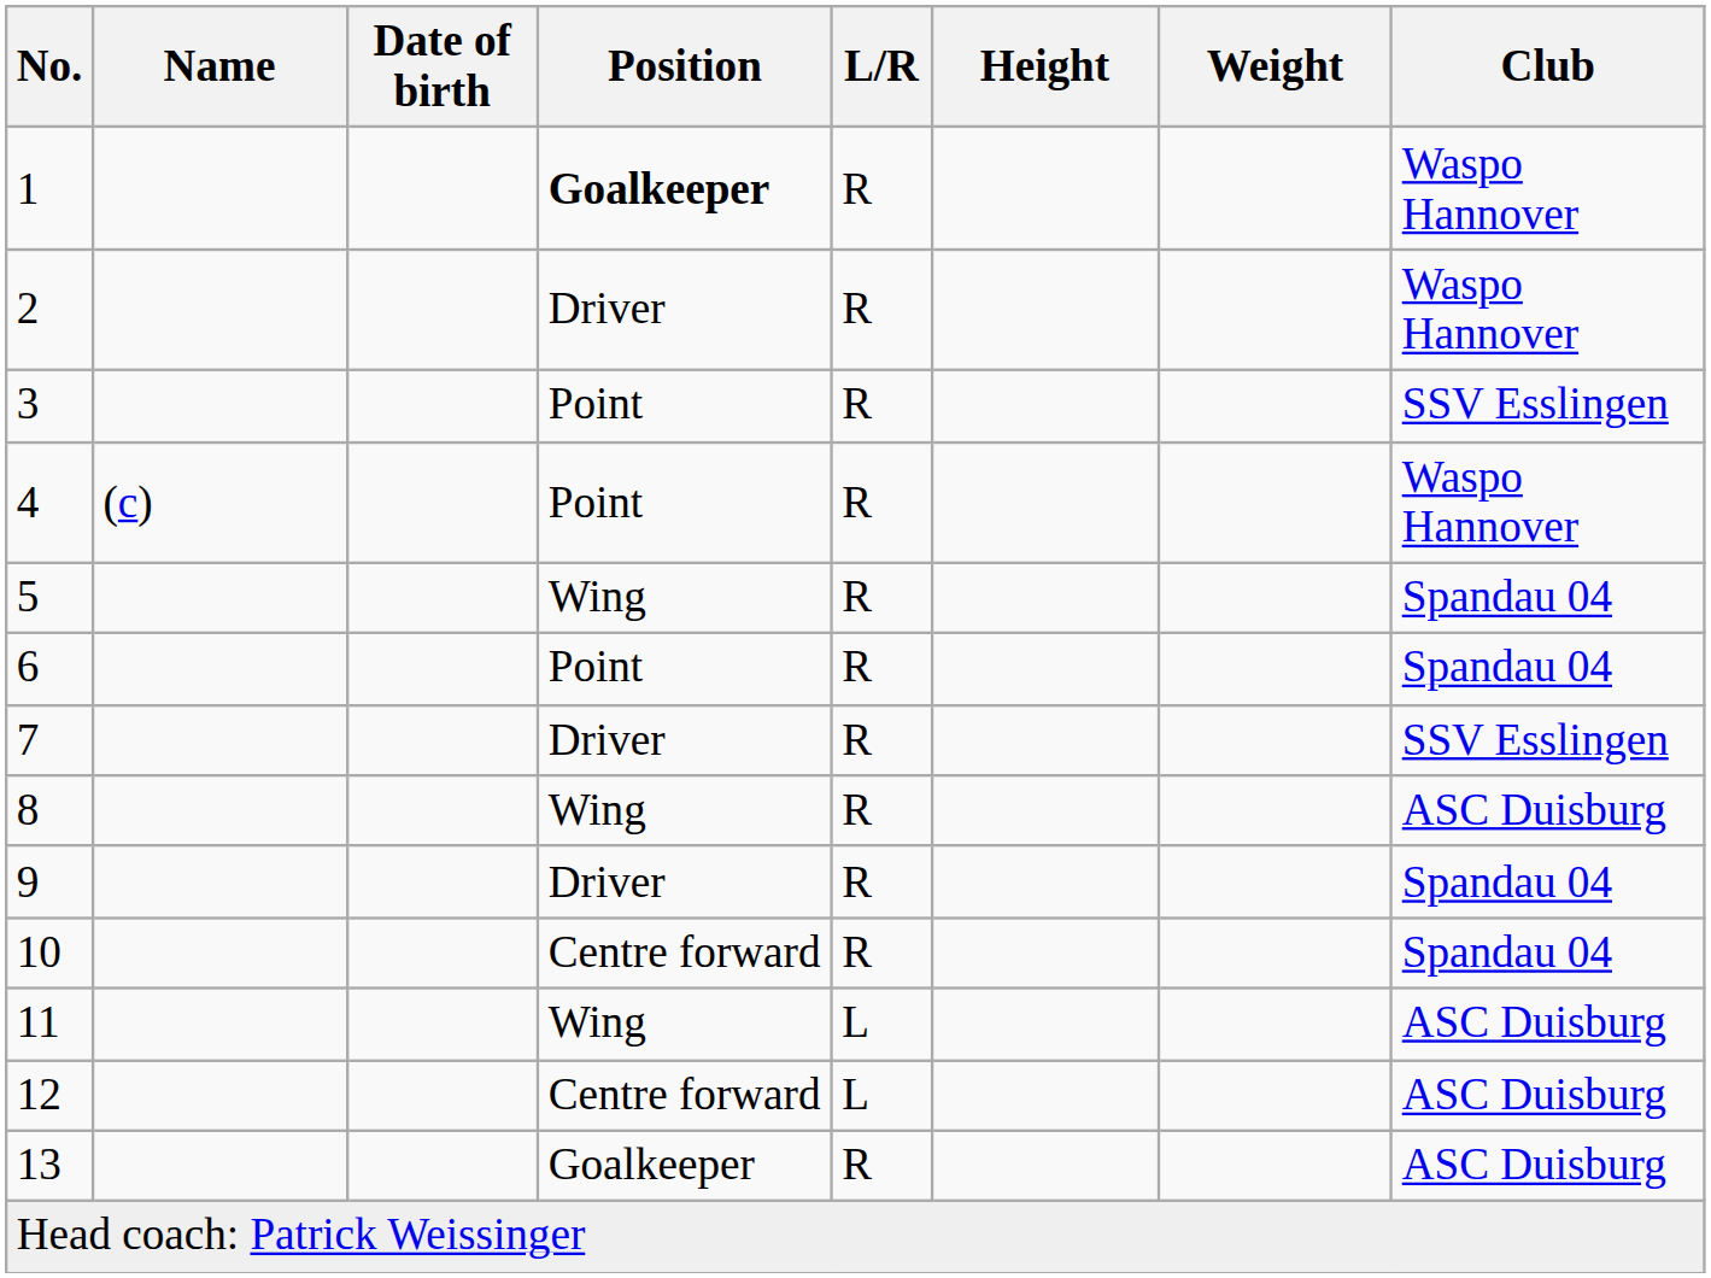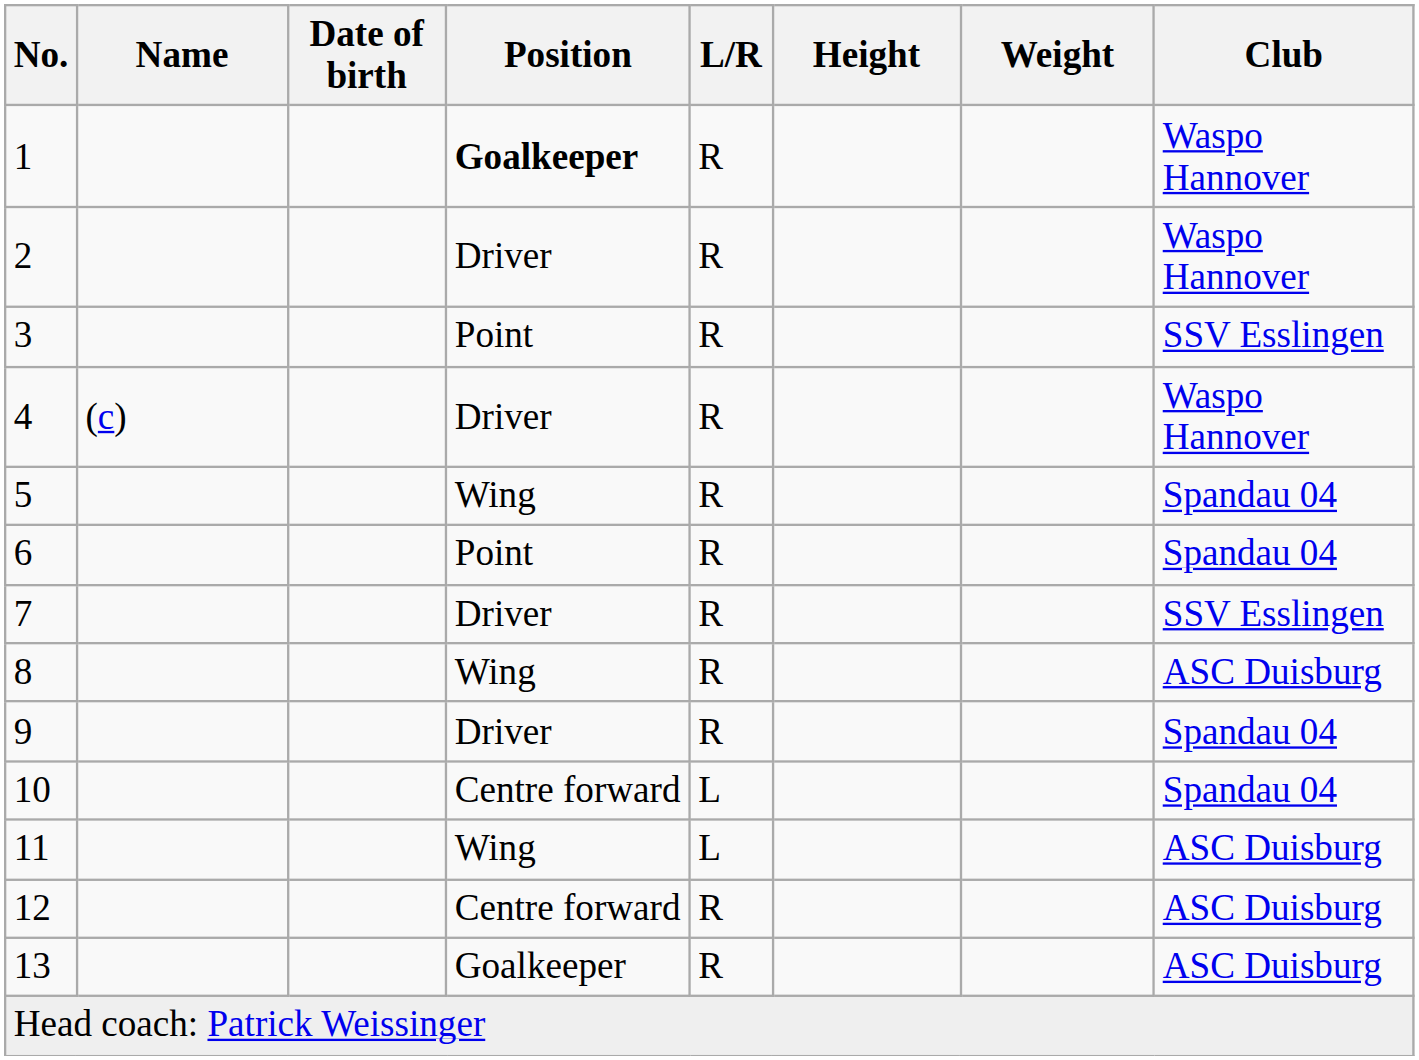4 | Position: Point -> Driver
10 | L/R: R -> L
12 | L/R: L -> R
